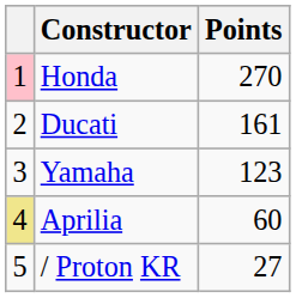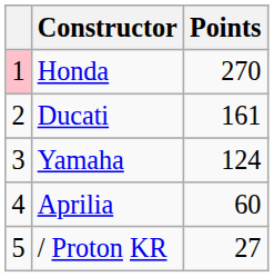Yamaha | Points: 123 -> 124
Aprilia | column 1: khaki background -> no background
